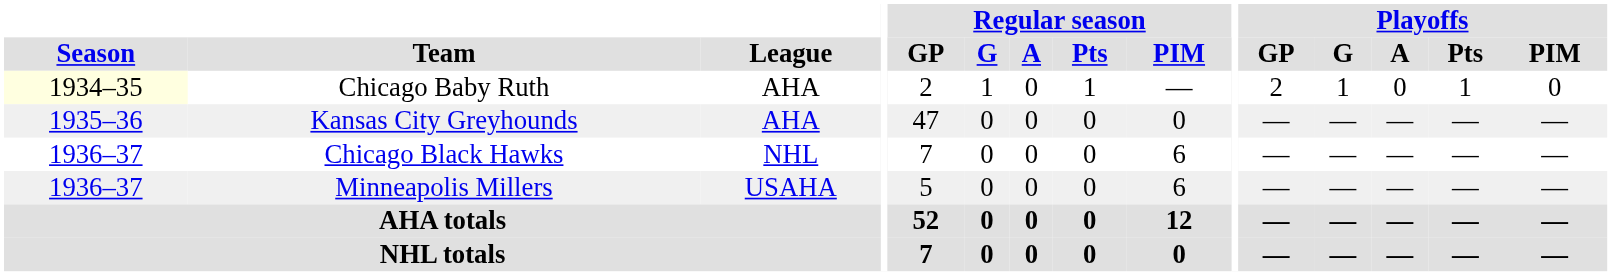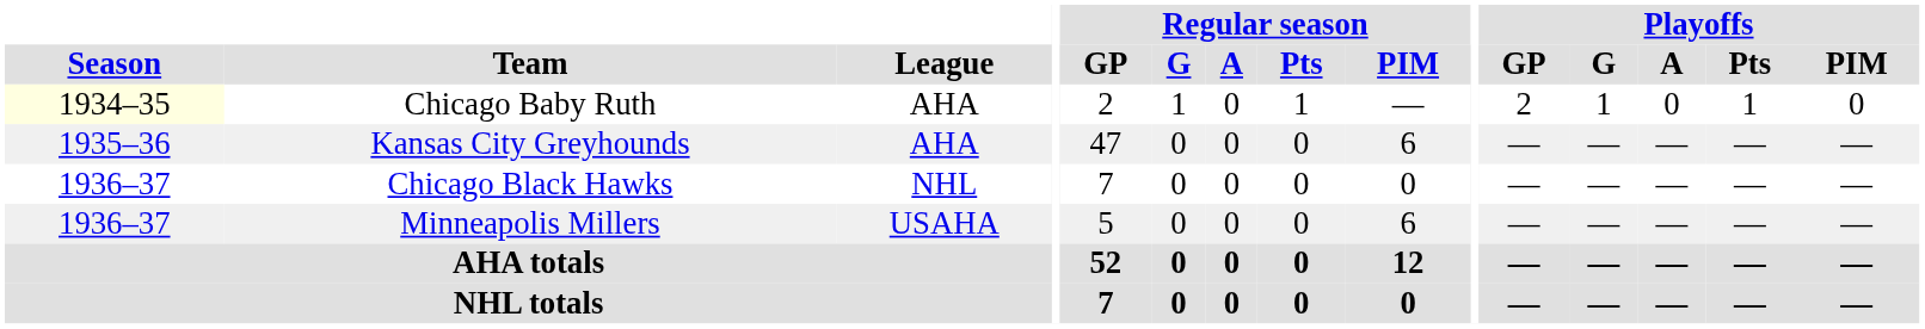Kansas City Greyhounds | Regular season / PIM: 0 -> 6
Chicago Black Hawks | Regular season / PIM: 6 -> 0
